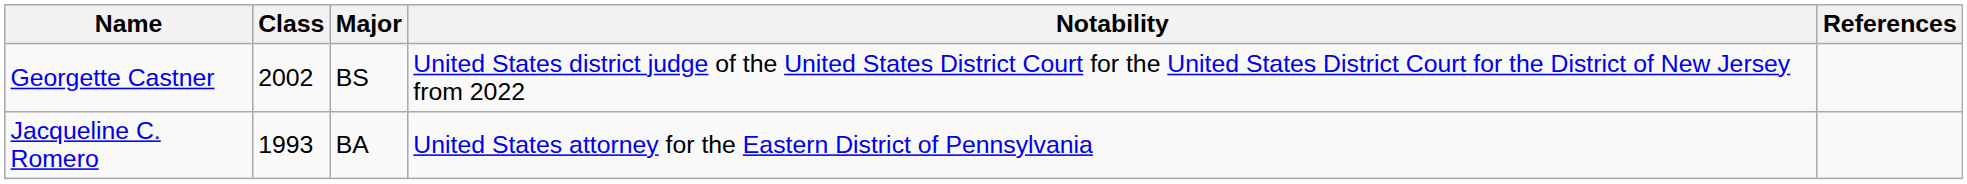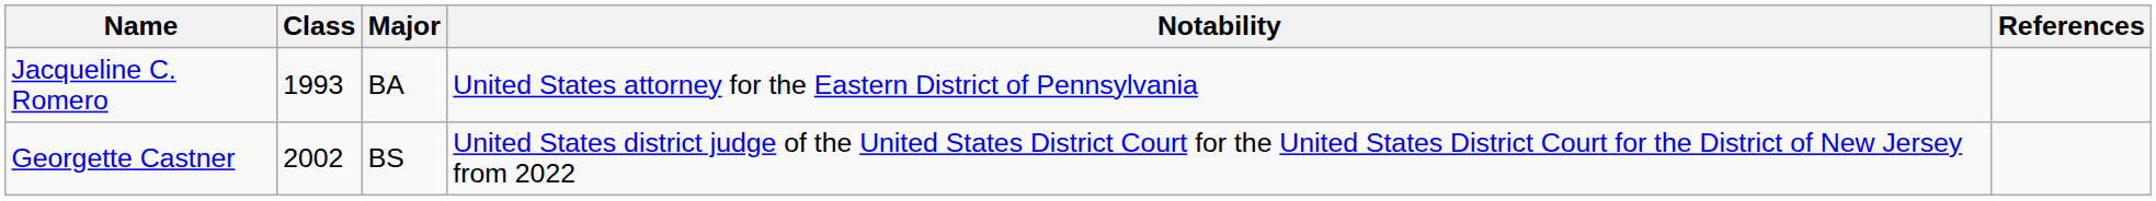rows swapped: Georgette Castner <-> Jacqueline C. Romero
